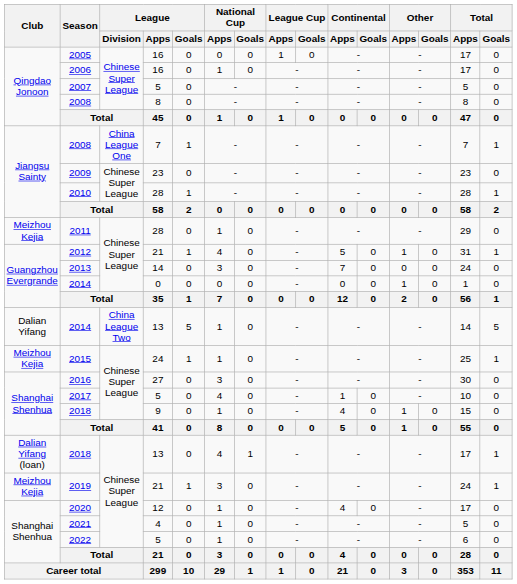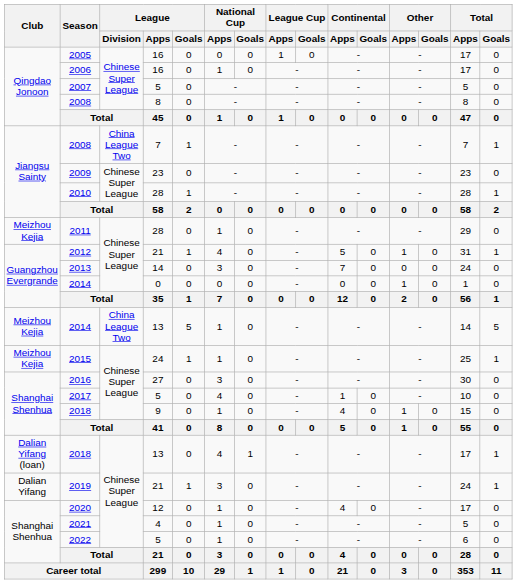2008 / 7 | League / Division: China League One -> China League Two
2014 / 13 | Club: Dalian Yifang -> Meizhou Kejia
2019 | Club: Meizhou Kejia -> Dalian Yifang
